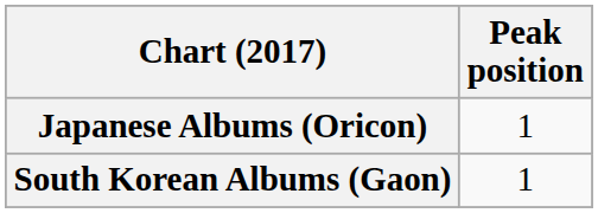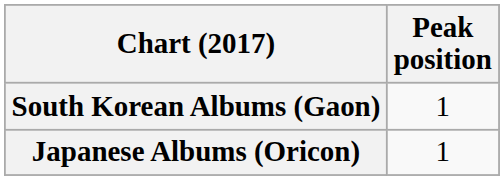rows swapped: Japanese Albums (Oricon) <-> South Korean Albums (Gaon)
